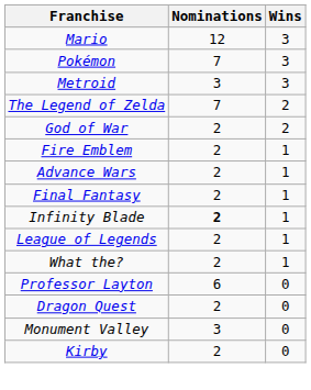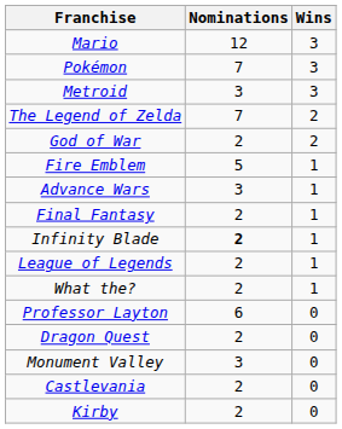Fire Emblem | Nominations: 2 -> 5
Advance Wars | Nominations: 2 -> 3
+ row: Castlevania | 2 | 0
